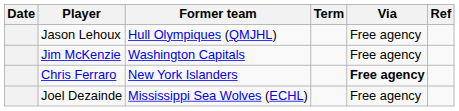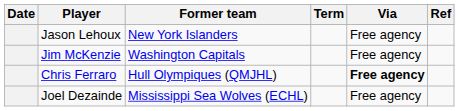Jason Lehoux | Former team: Hull Olympiques (QMJHL) -> New York Islanders
Chris Ferraro | Former team: New York Islanders -> Hull Olympiques (QMJHL)
